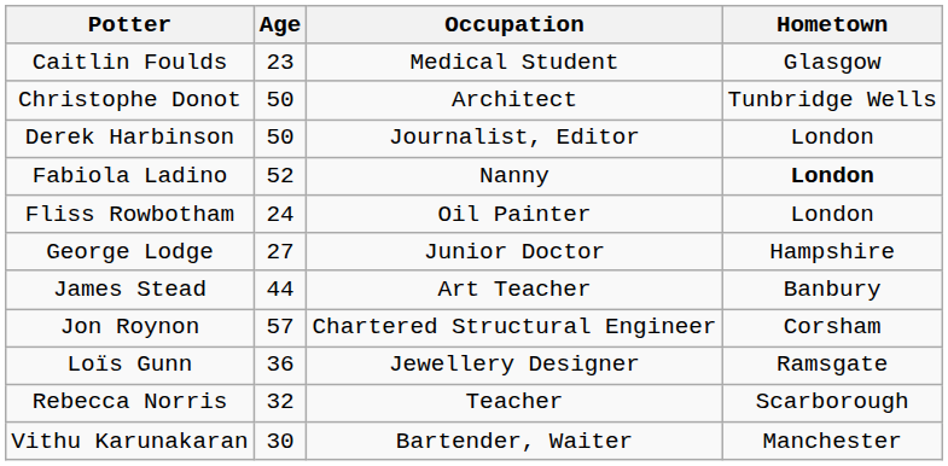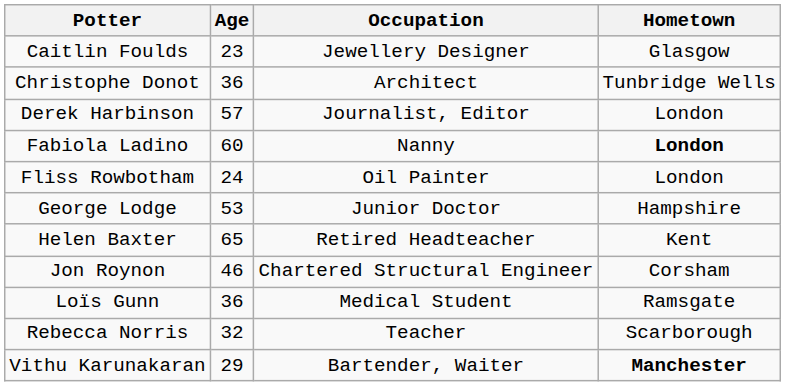Caitlin Foulds | Occupation: Medical Student -> Jewellery Designer
Christophe Donot | Age: 50 -> 36
Derek Harbinson | Age: 50 -> 57
Fabiola Ladino | Age: 52 -> 60
George Lodge | Age: 27 -> 53
+ row: Helen Baxter | 65 | Retired Headteacher | Kent
- row: James Stead | 44 | Art Teacher | Banbury
Jon Roynon | Age: 57 -> 46
Loïs Gunn | Occupation: Jewellery Designer -> Medical Student
Vithu Karunakaran | Age: 30 -> 29
Vithu Karunakaran | Hometown: normal -> bold
